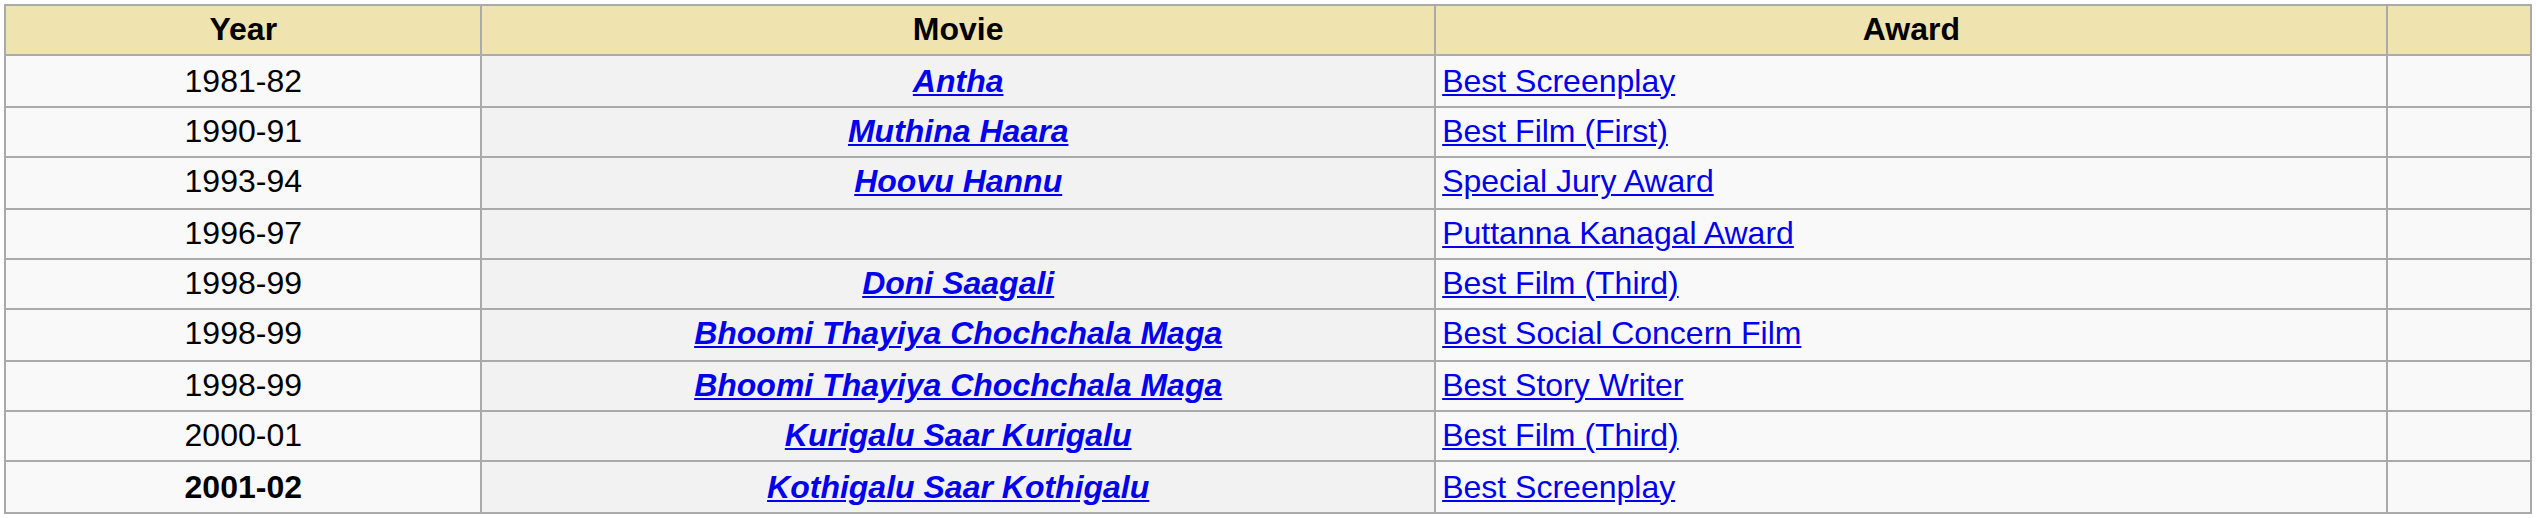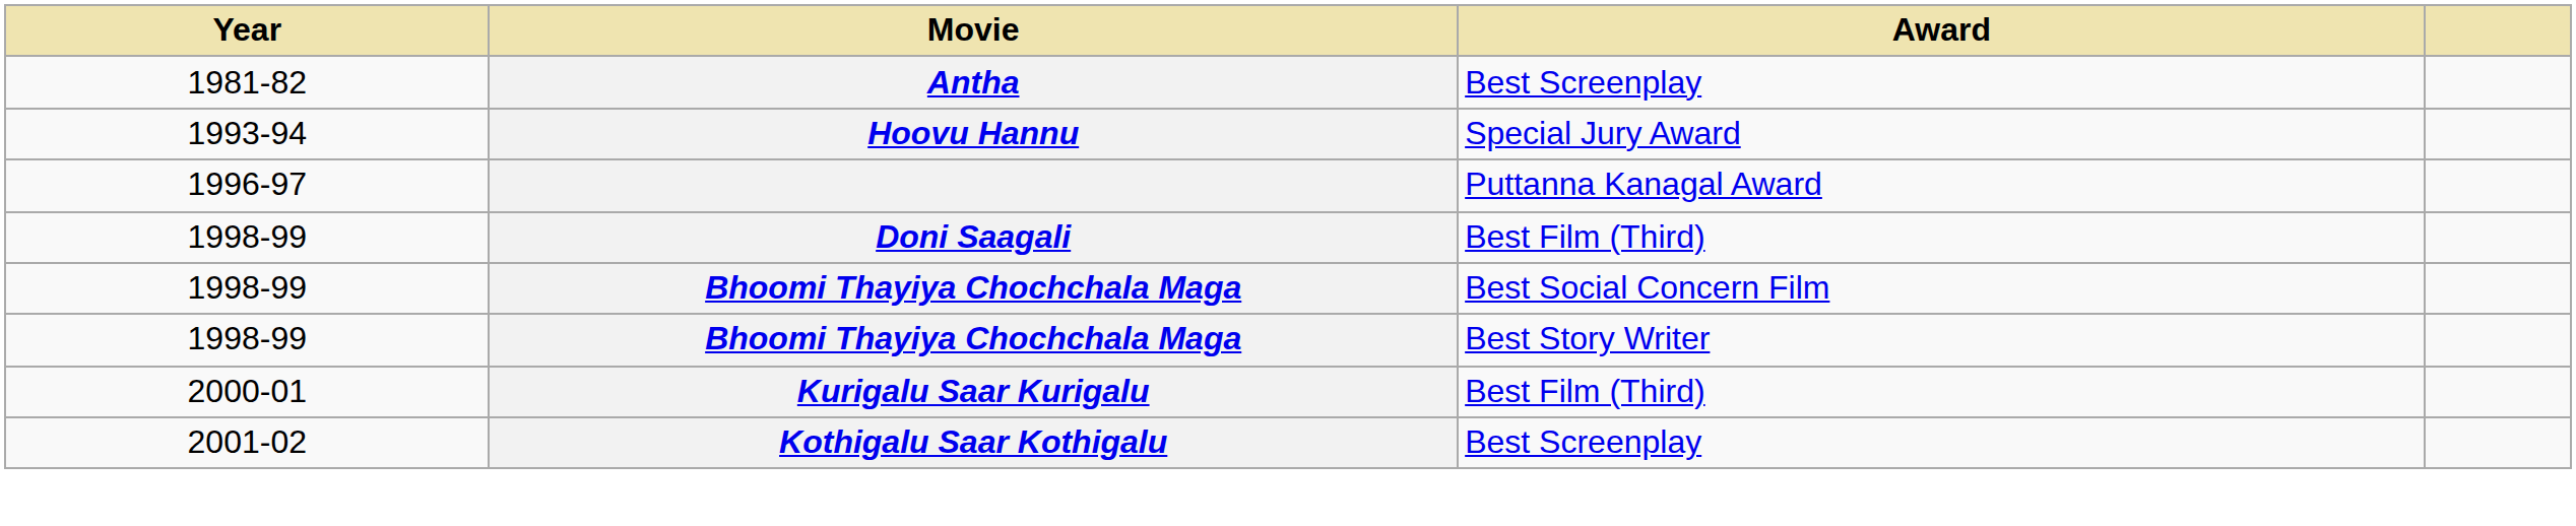- row: 1990-91 | Muthina Haara | Best Film (First)
Kothigalu Saar Kothigalu | Year: bold -> normal
